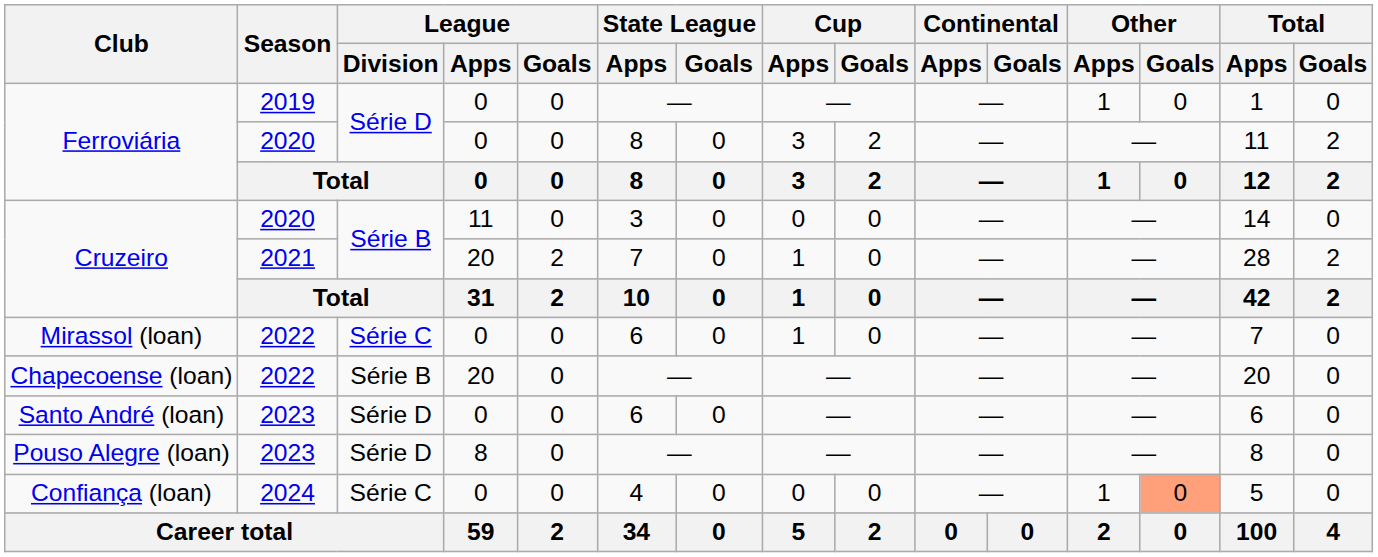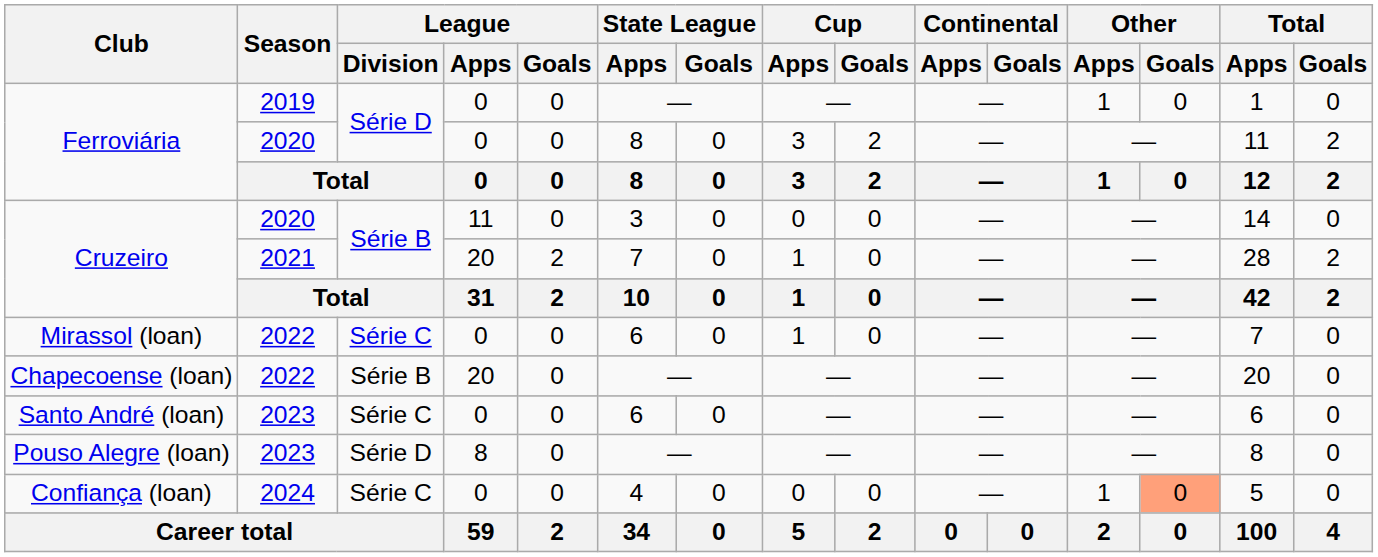Santo André (loan) | League / Division: Série D -> Série C
